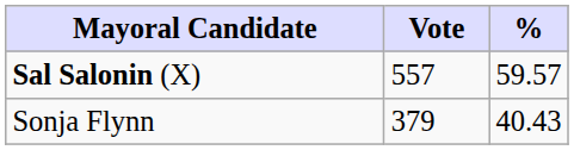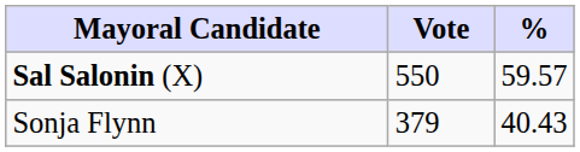Sal Salonin (X) | Vote: 557 -> 550
